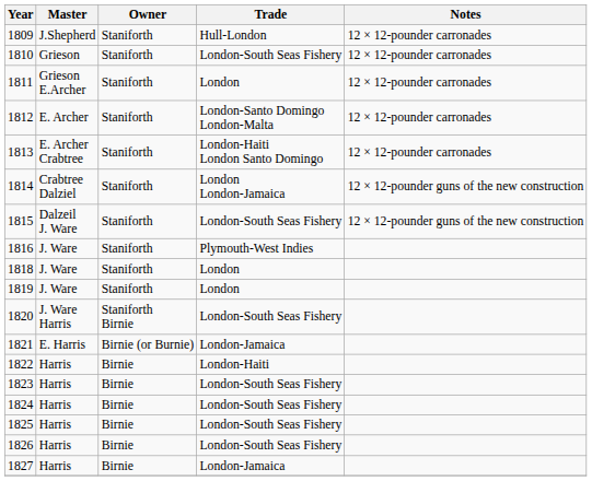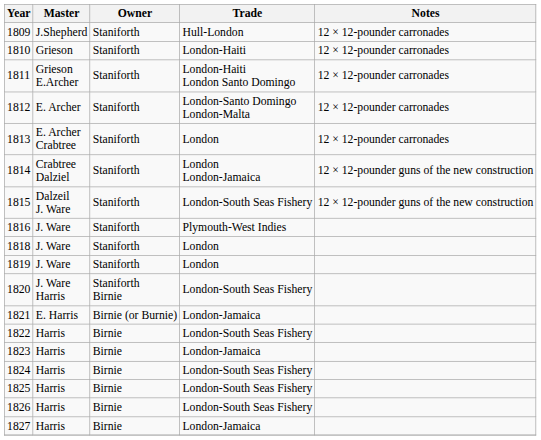1810 | Trade: London-South Seas Fishery -> London-Haiti
1811 | Trade: London -> London-Haiti London Santo Domingo
1813 | Trade: London-Haiti London Santo Domingo -> London
1822 | Trade: London-Haiti -> London-South Seas Fishery
1823 | Trade: London-South Seas Fishery -> London-Jamaica
